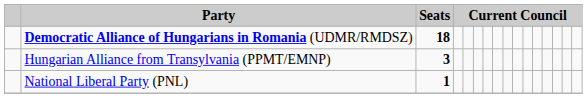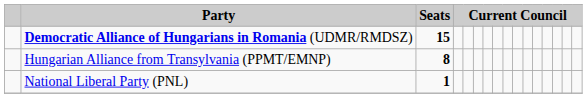Democratic Alliance of Hungarians in Romania (UDMR/RMDSZ) | Seats: 18 -> 15
Hungarian Alliance from Transylvania (PPMT/EMNP) | Seats: 3 -> 8
